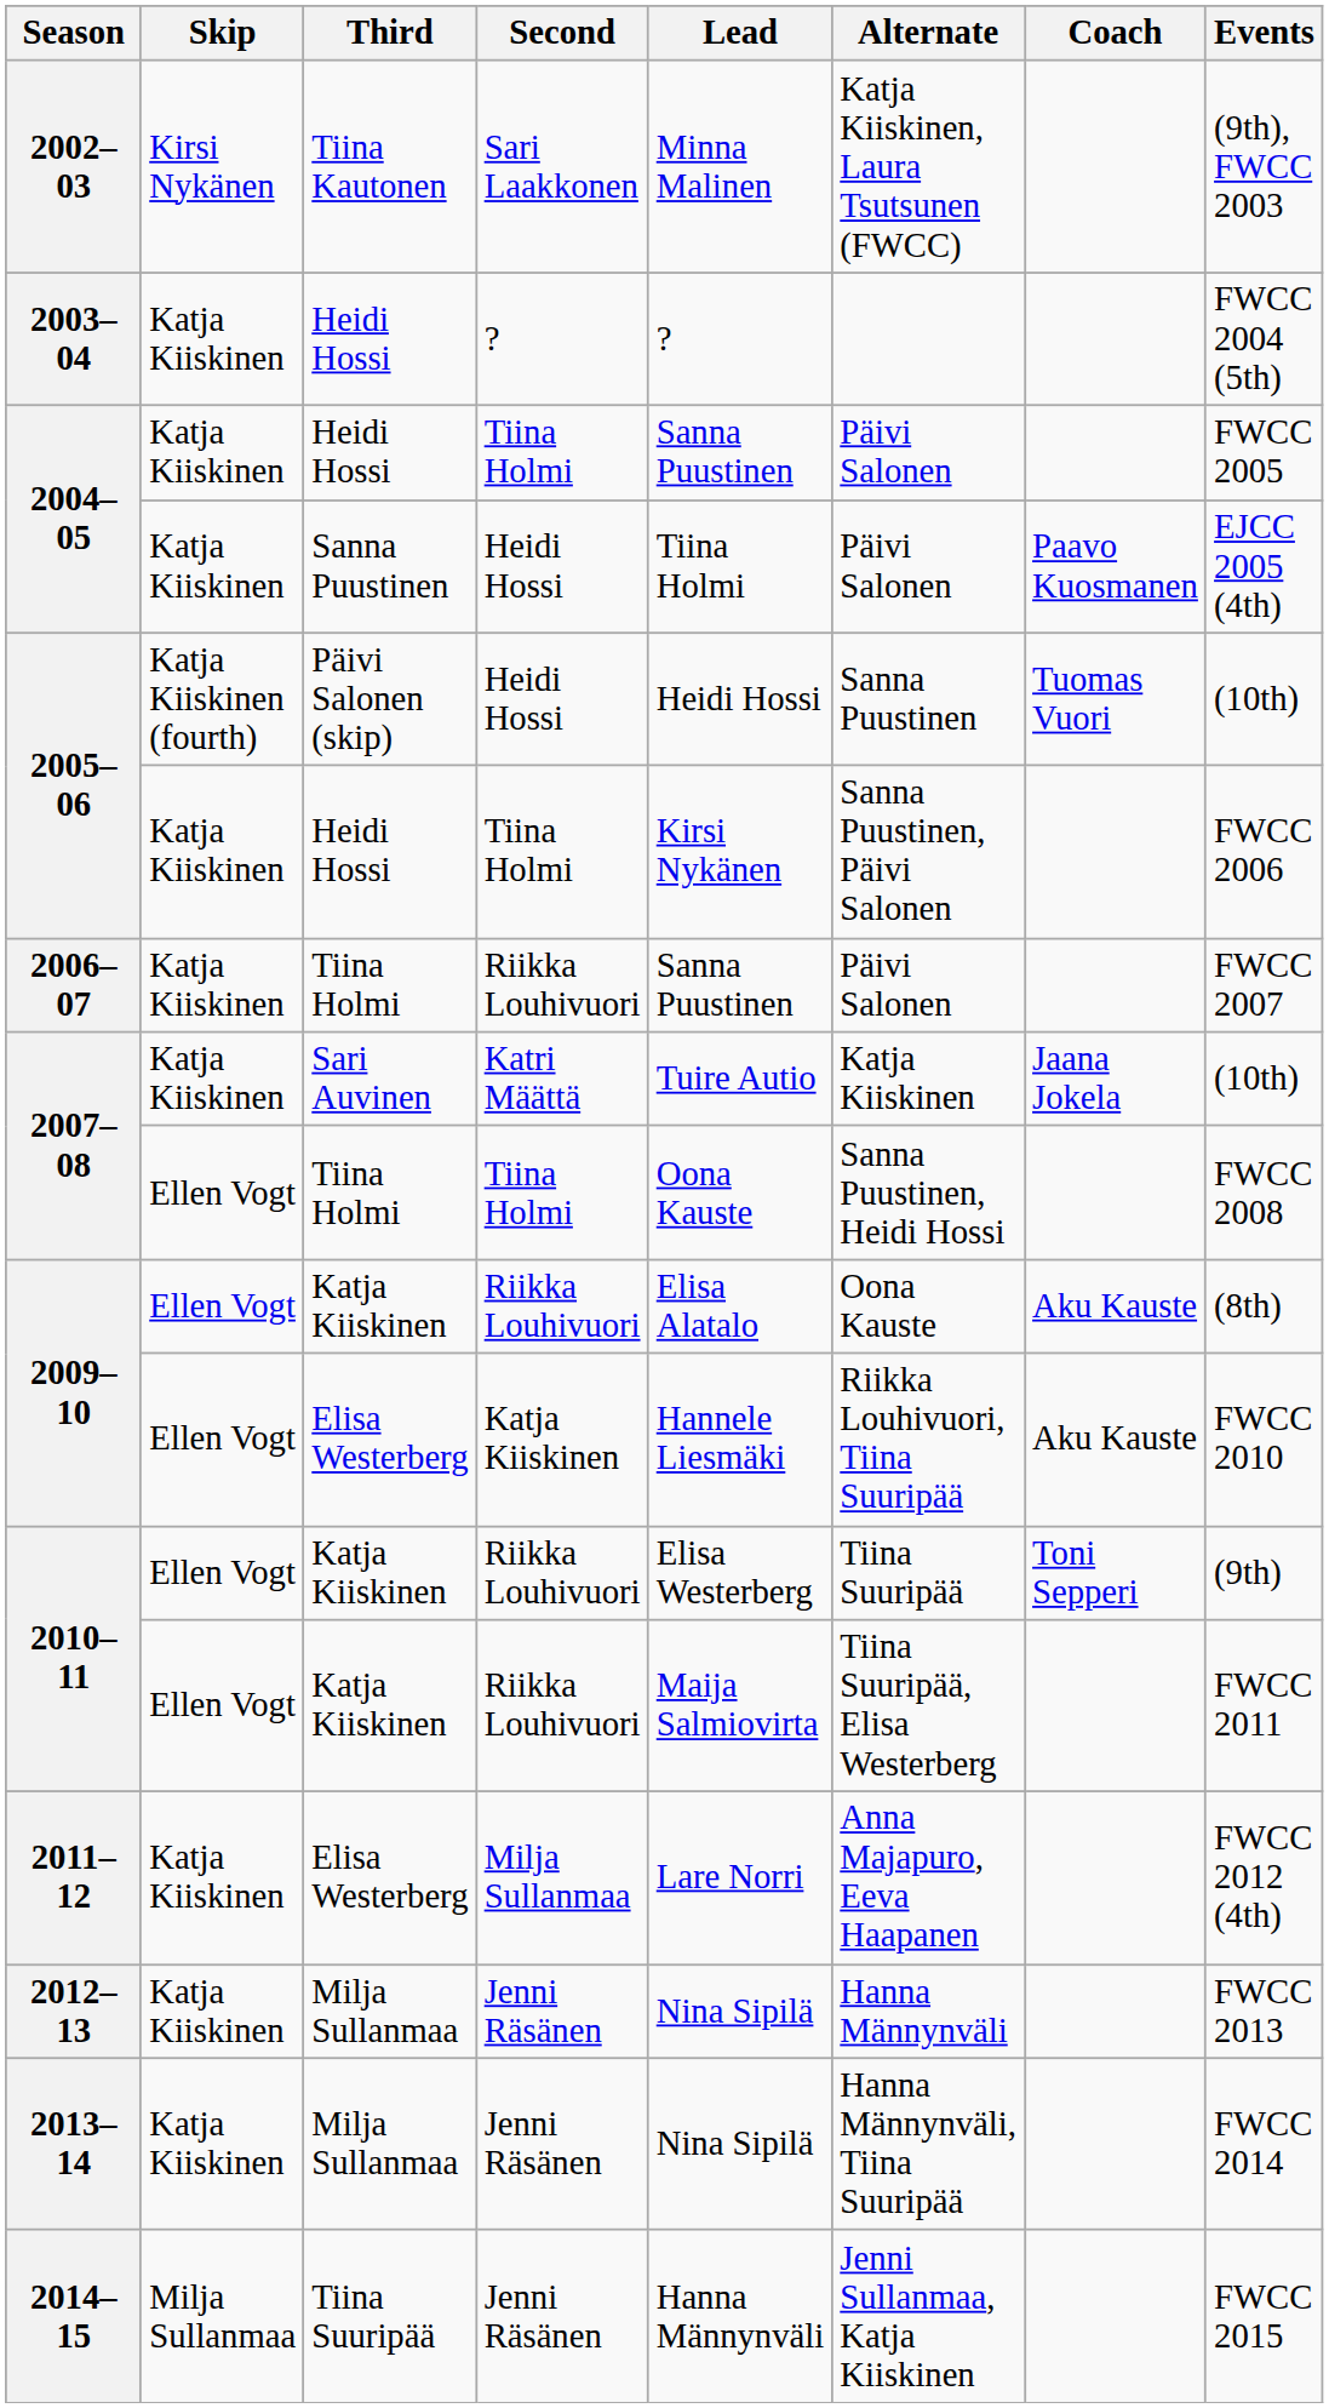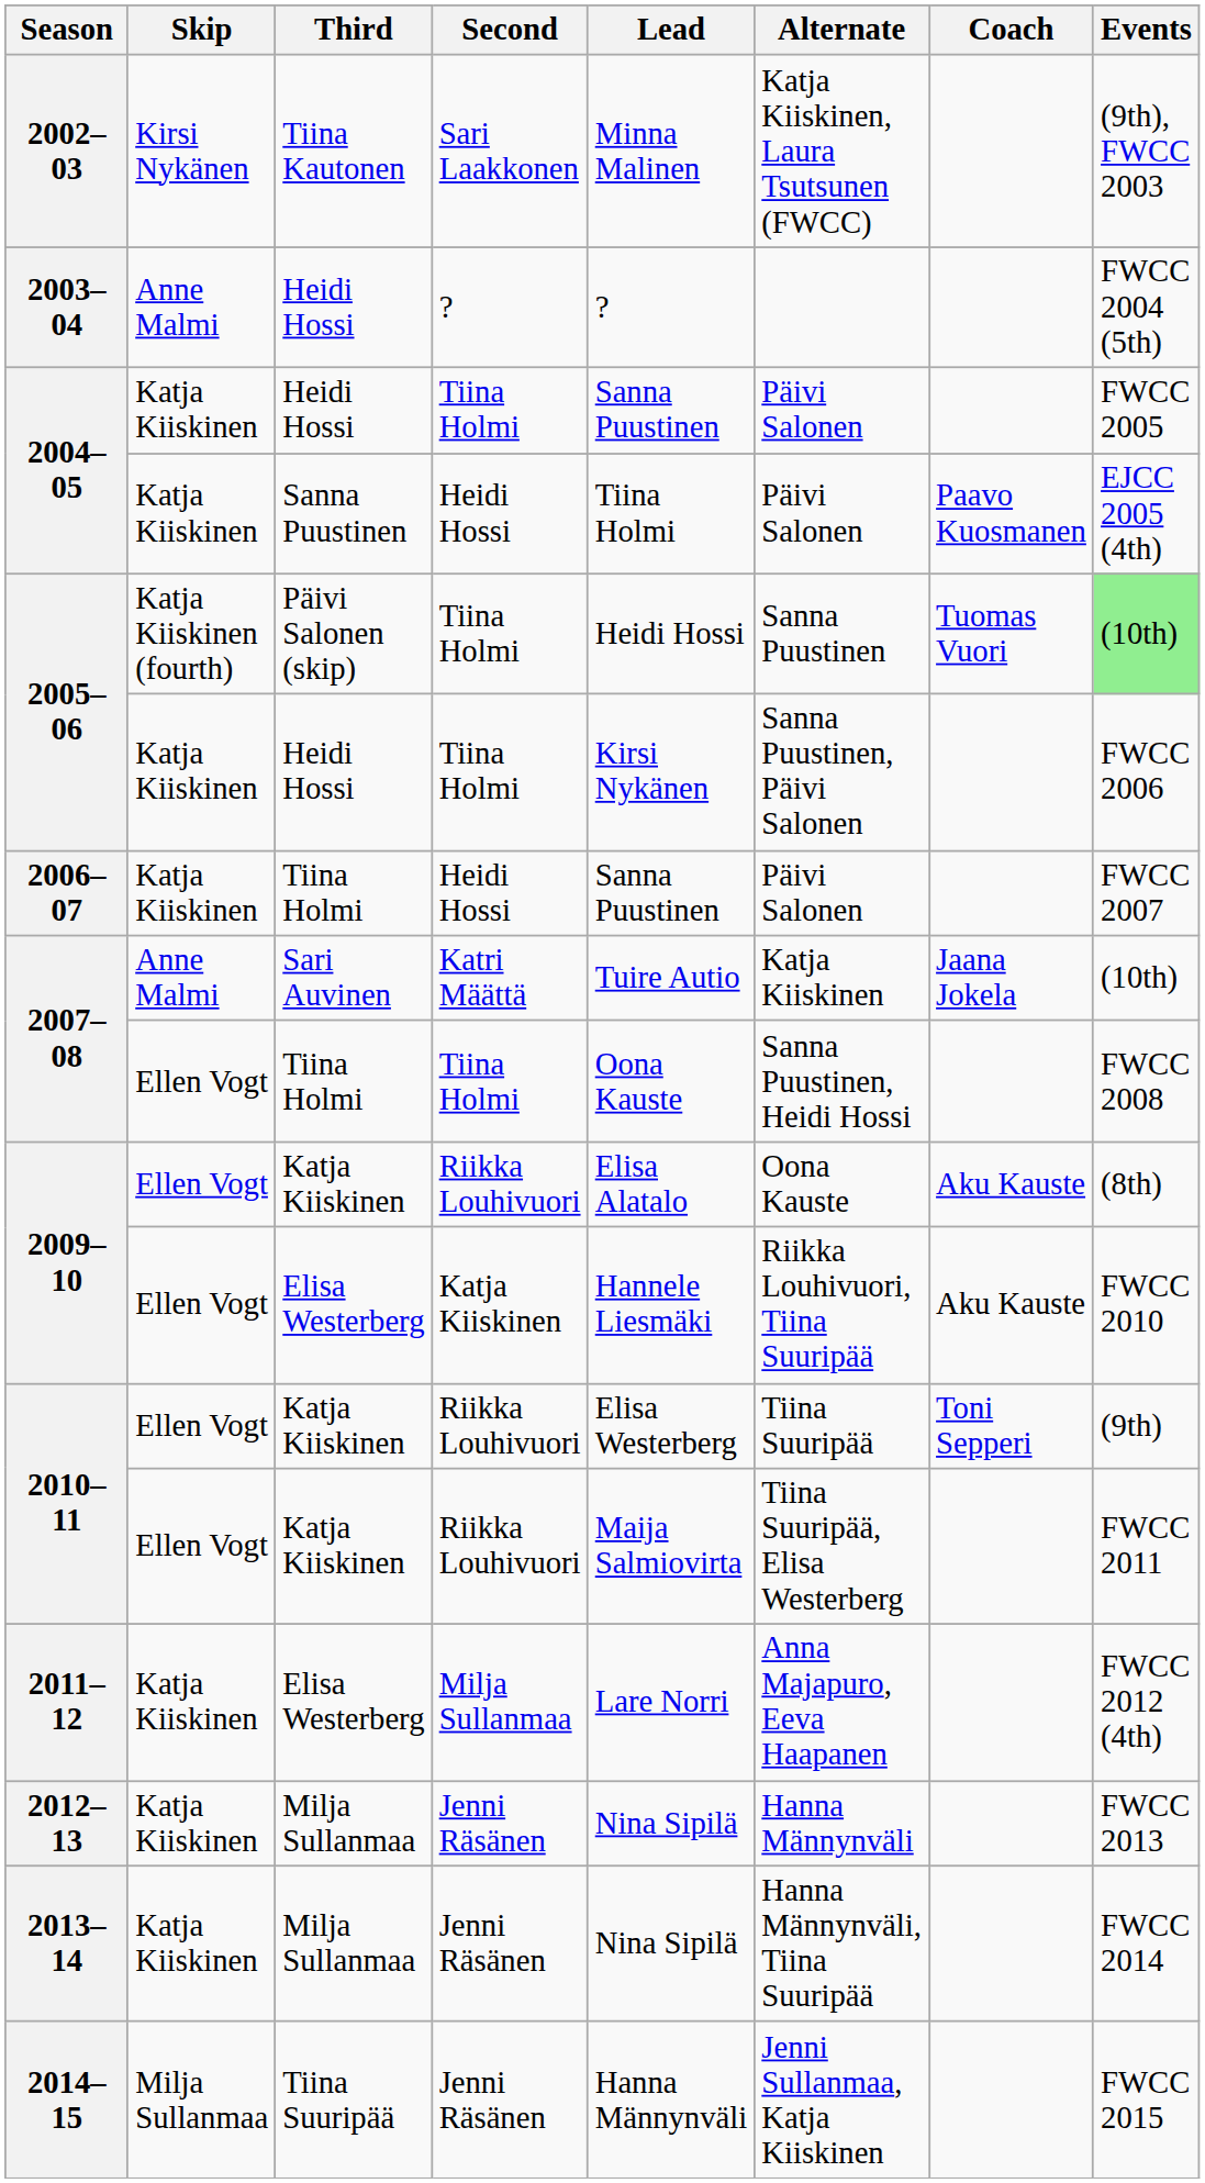2003–04 | Skip: Katja Kiiskinen -> Anne Malmi
2005–06 / Päivi Salonen (skip) | Second: Heidi Hossi -> Tiina Holmi
2005–06 / Päivi Salonen (skip) | Events: no background -> lightgreen background
2006–07 | Second: Riikka Louhivuori -> Heidi Hossi
2007–08 / Sari Auvinen | Skip: Katja Kiiskinen -> Anne Malmi
